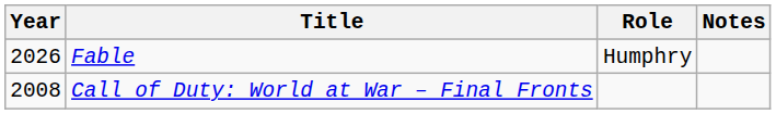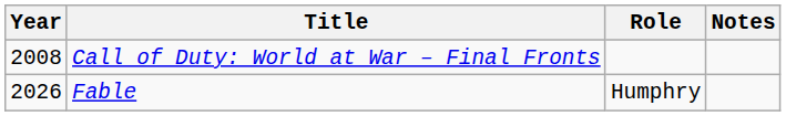rows swapped: Call of Duty: World at War – Final Fronts <-> Fable
